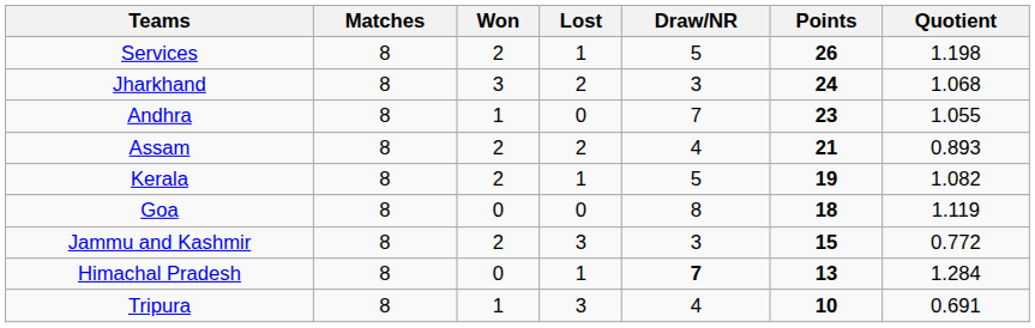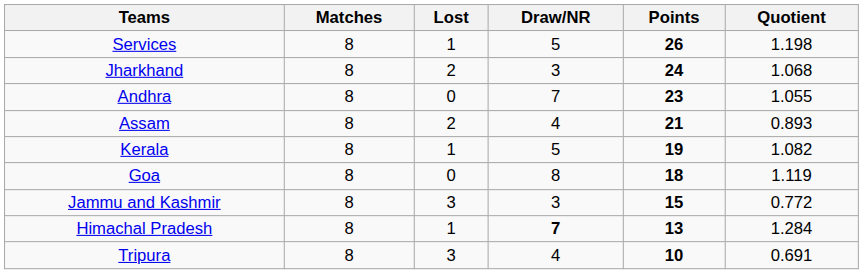- column: Won | 2 | 3 | 1 | 2 | 2 | 0 | 2 | 0 | 1
